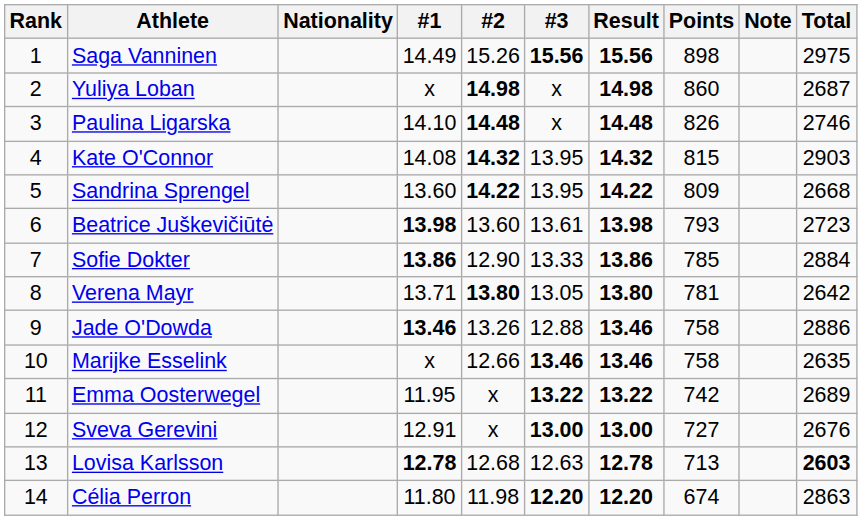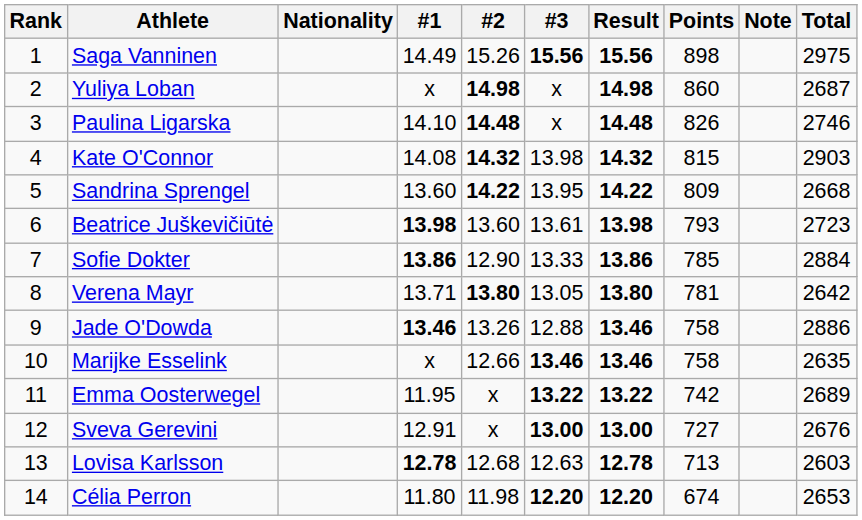Kate O'Connor | #3: 13.95 -> 13.98
Lovisa Karlsson | Total: bold -> normal
Célia Perron | Total: 2863 -> 2653
